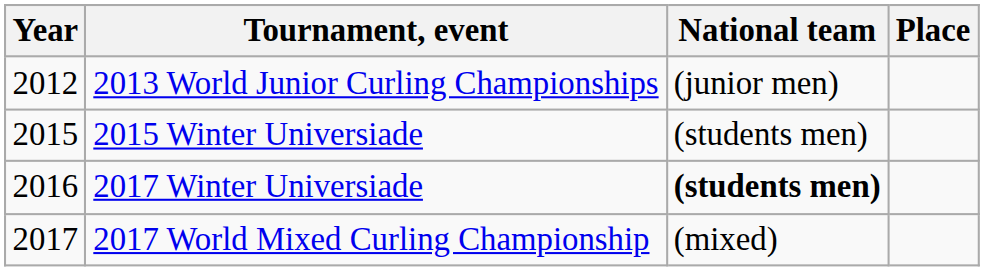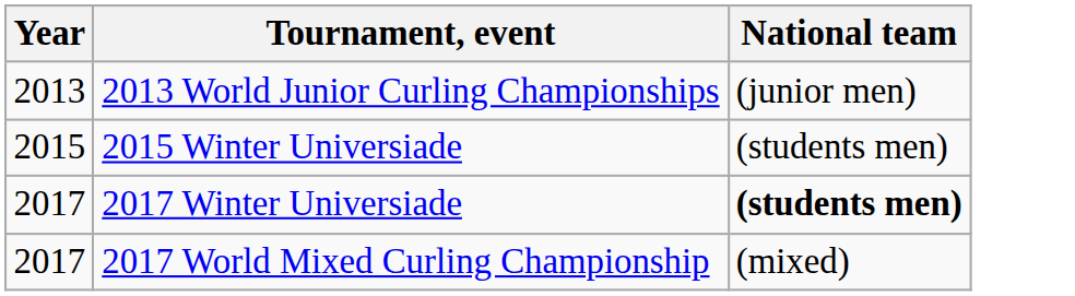- column: Place
2013 World Junior Curling Championships | Year: 2012 -> 2013
2017 Winter Universiade | Year: 2016 -> 2017
